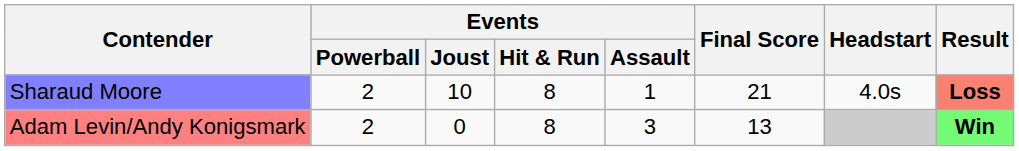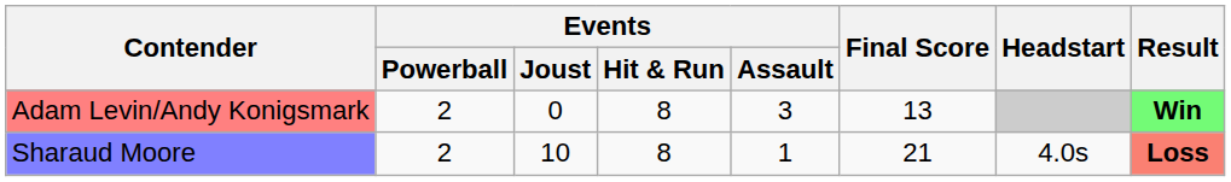rows swapped: Adam Levin/Andy Konigsmark <-> Sharaud Moore
